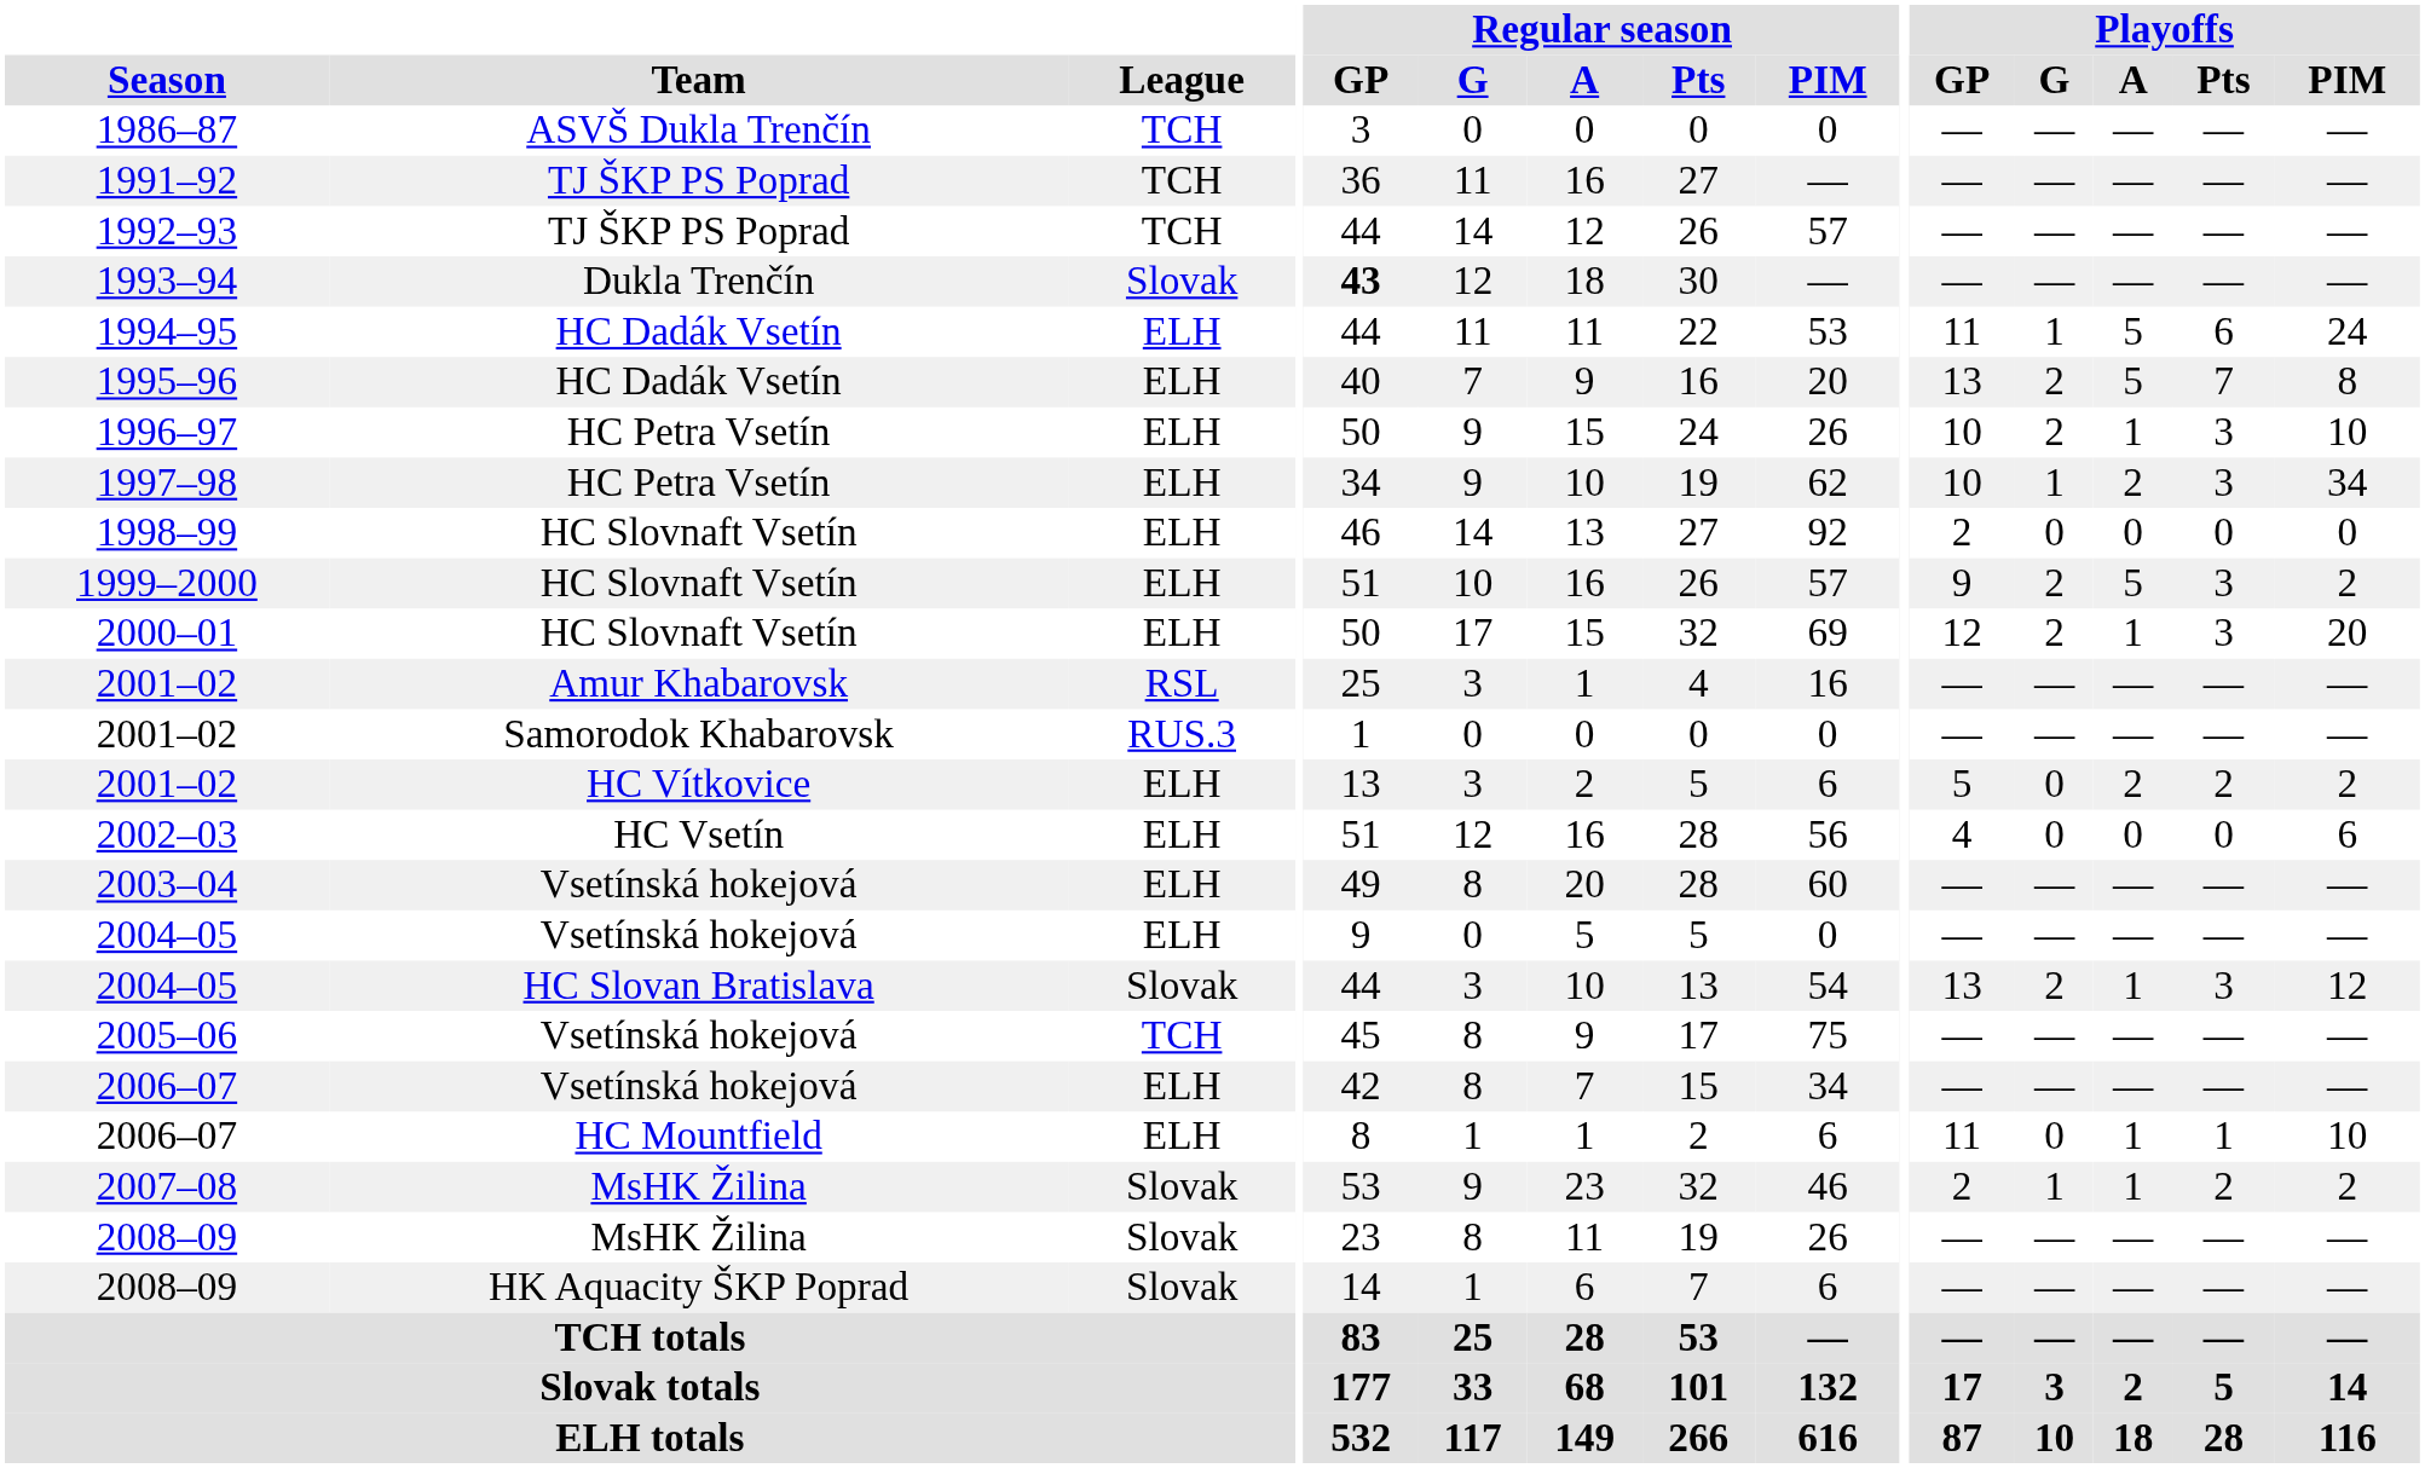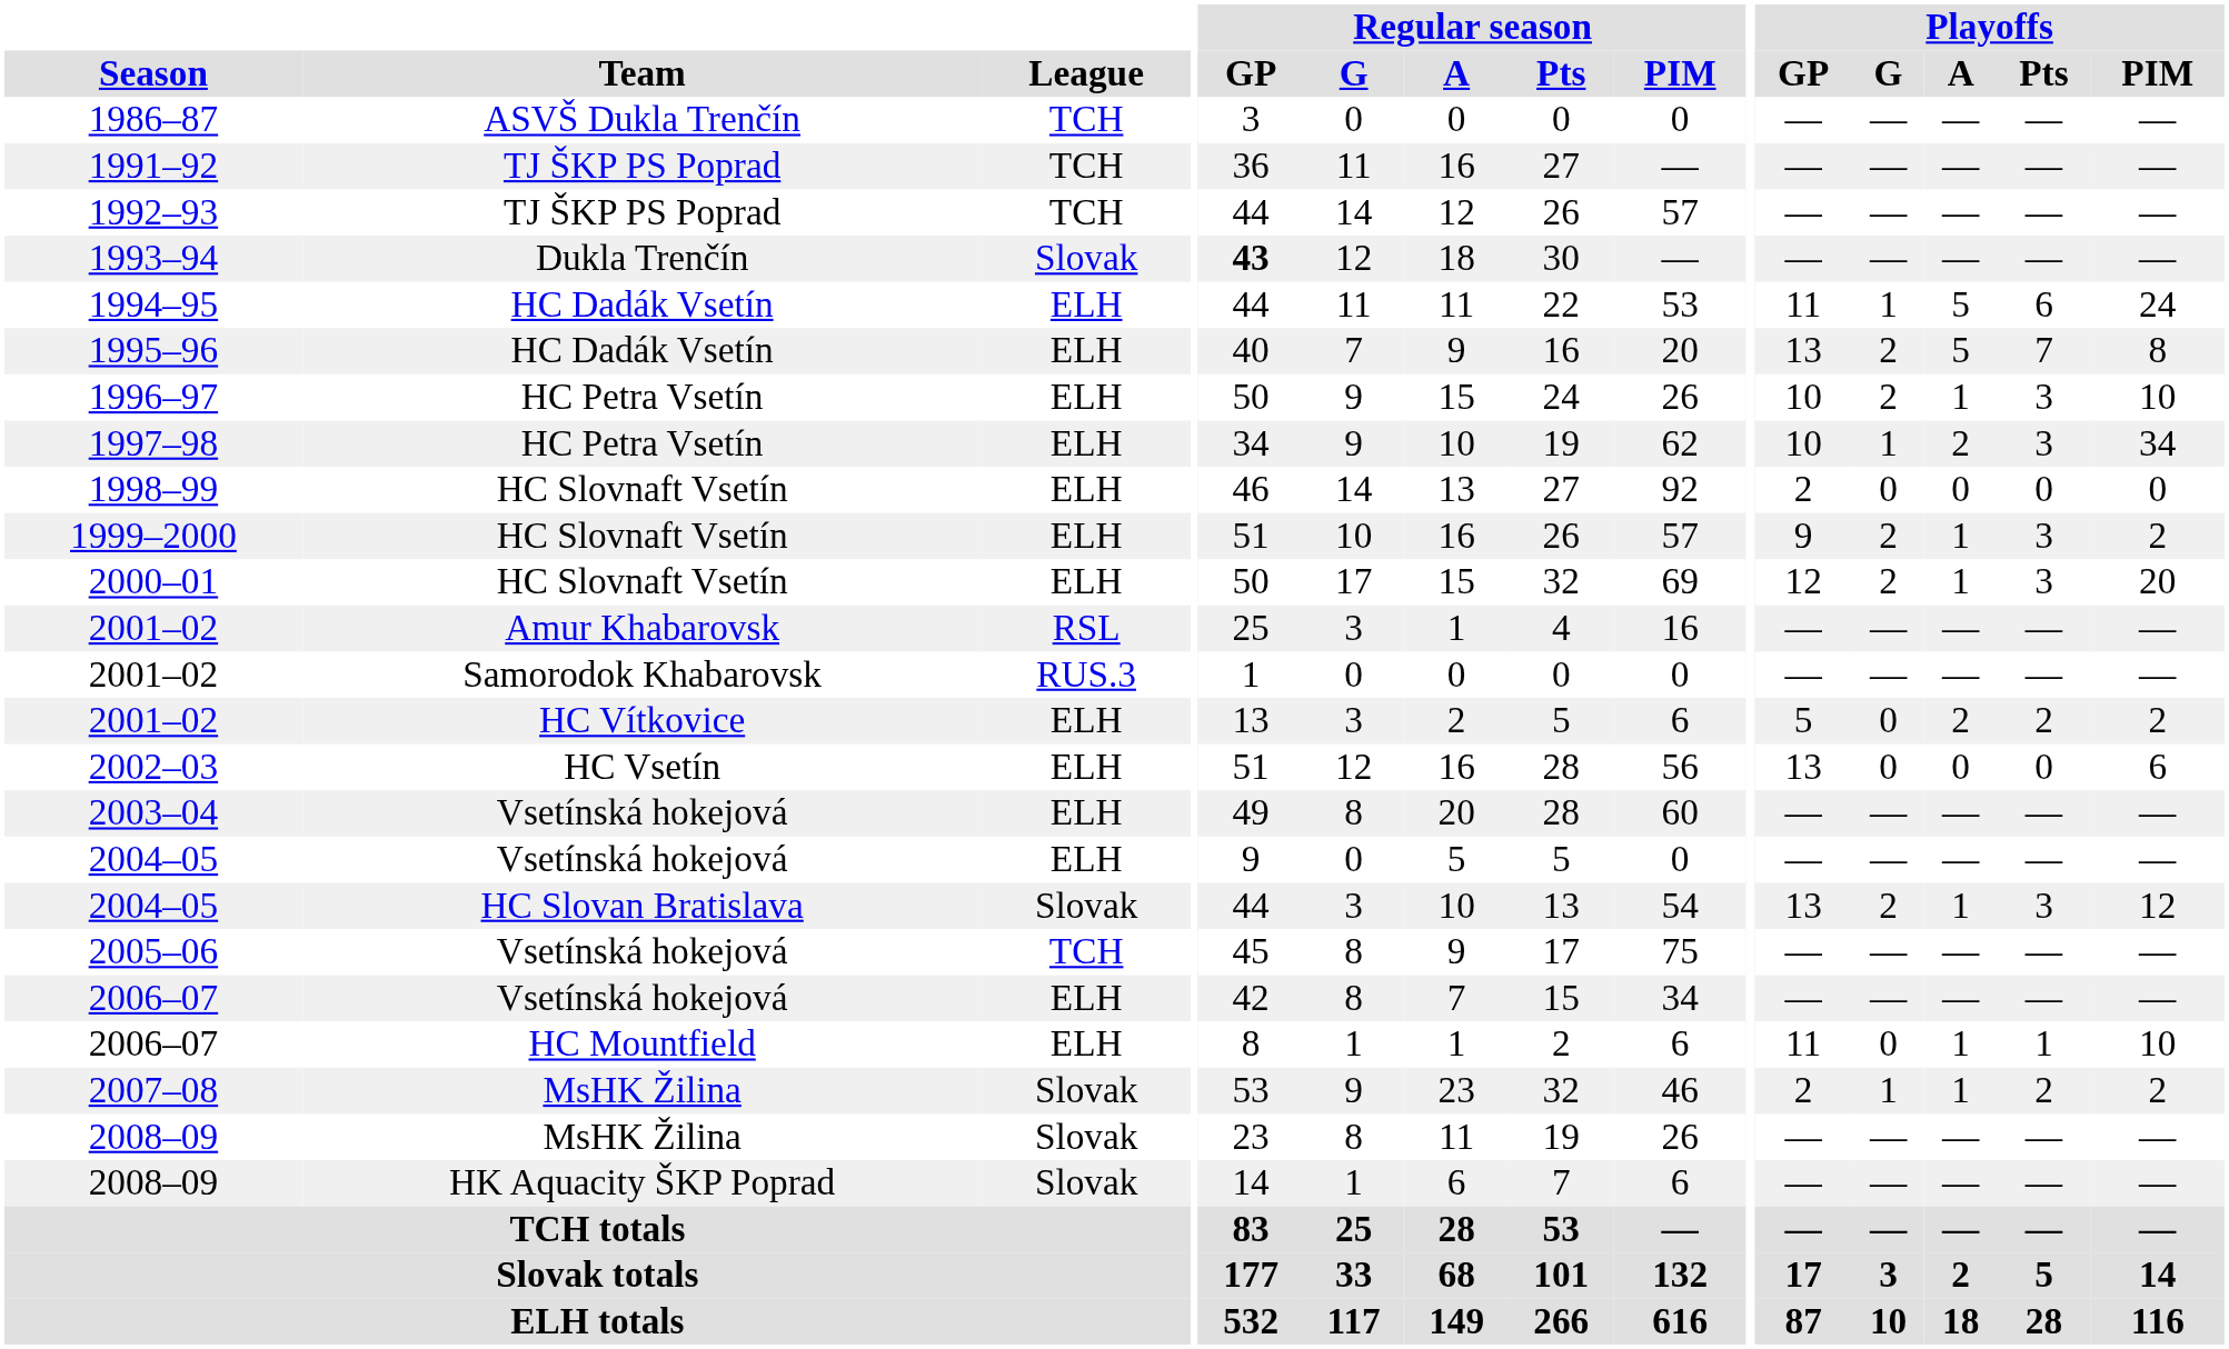1999–2000 | Playoffs / A: 5 -> 1
2002–03 | Playoffs / GP: 4 -> 13
